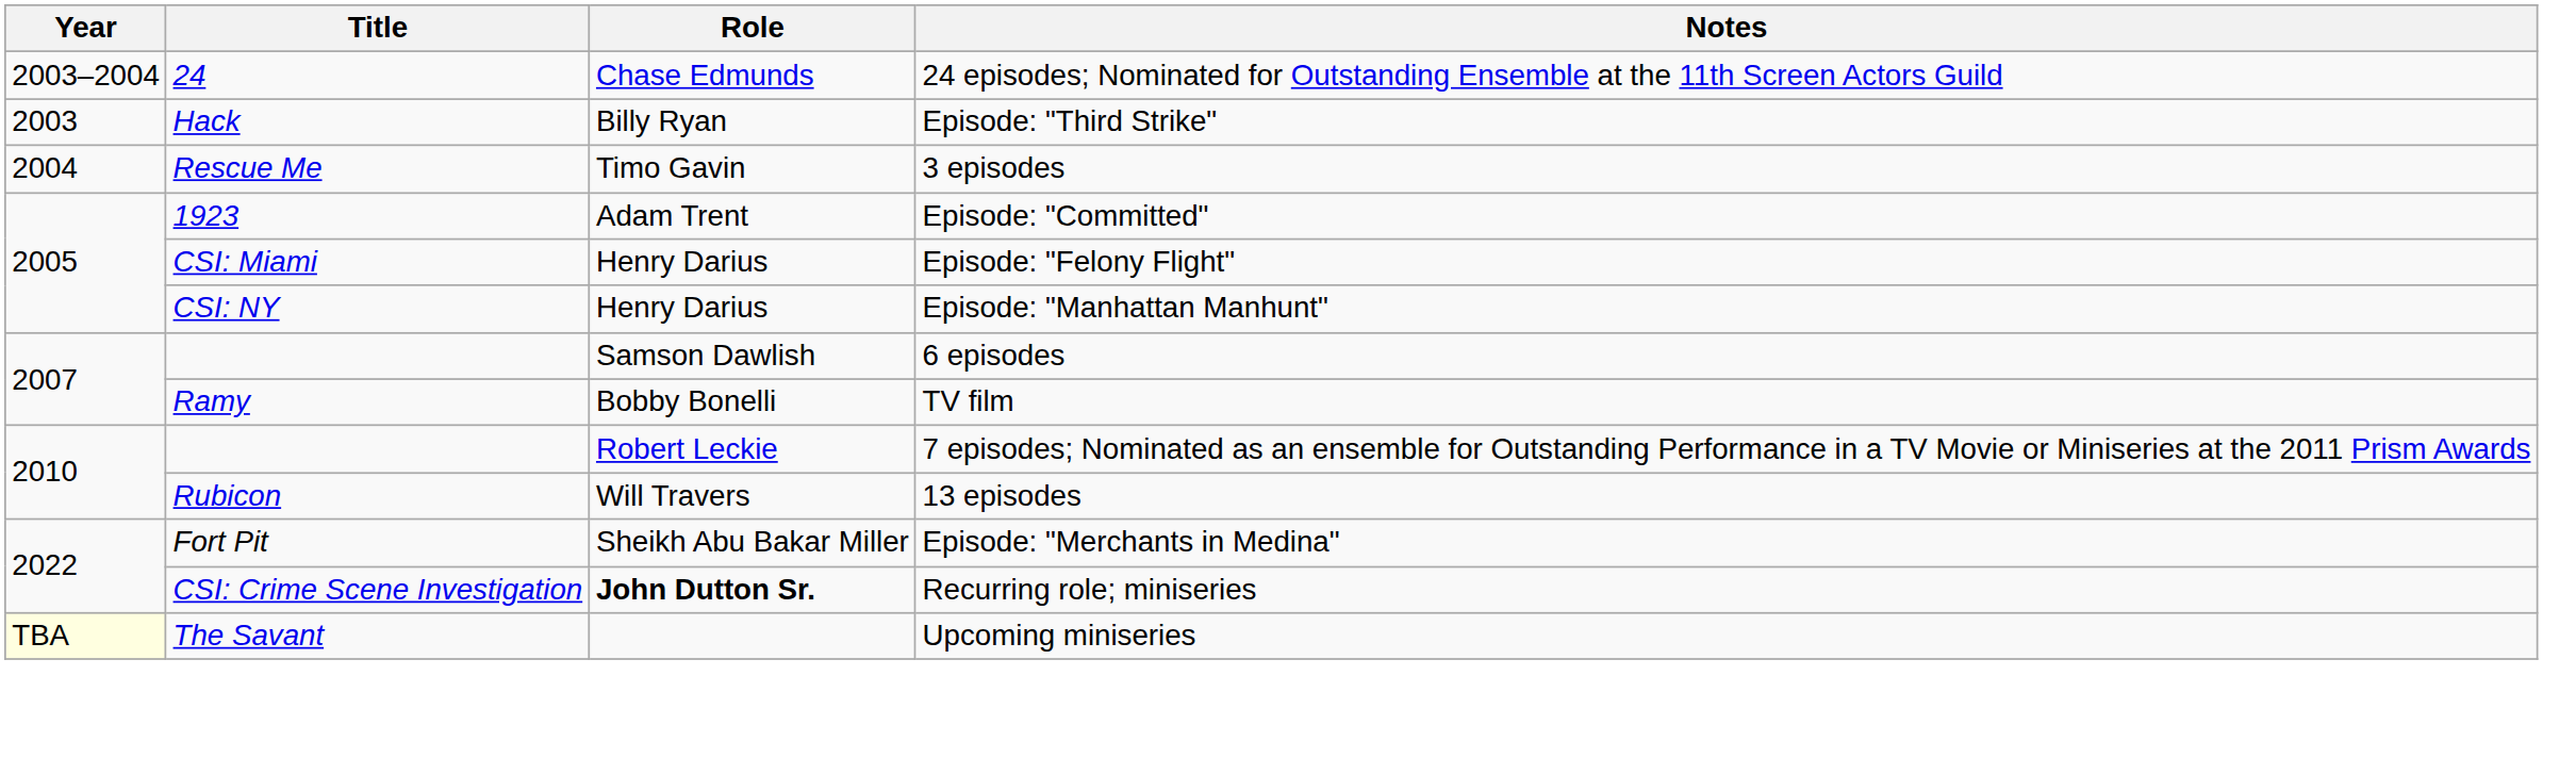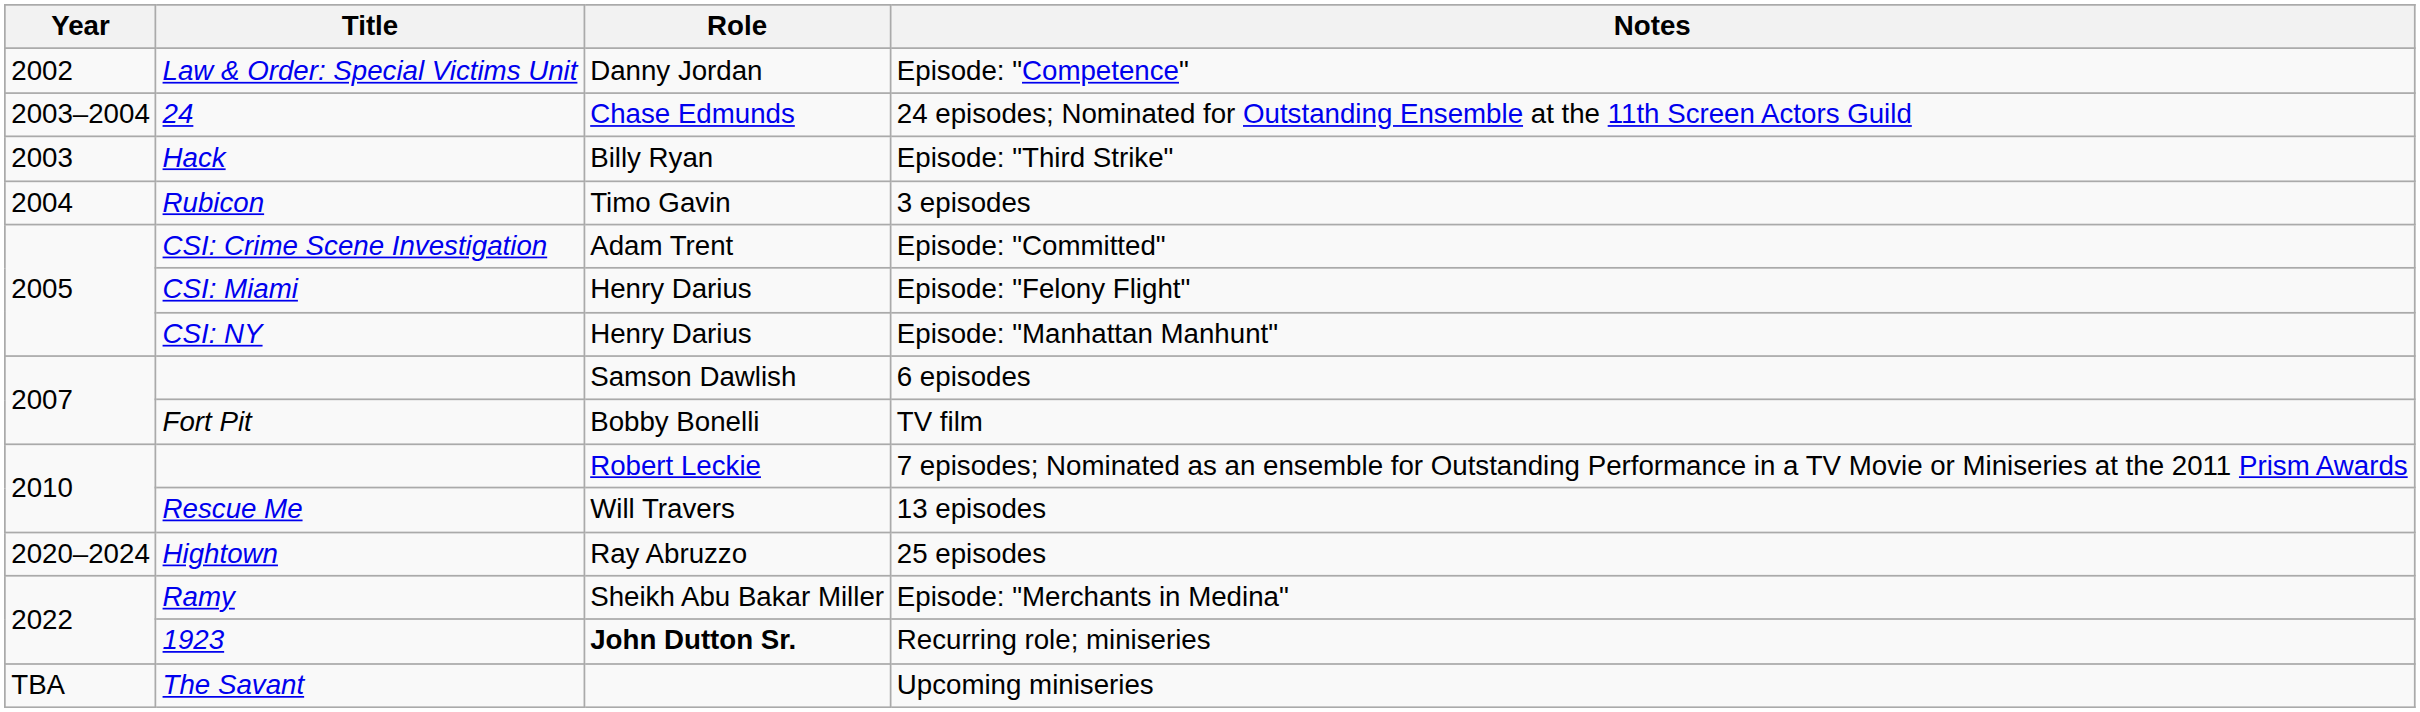+ row: 2002 | Law & Order: Special Victims Unit | Danny Jordan | Episode: "Competence"
3 episodes | Title: Rescue Me -> Rubicon
Episode: "Committed" | Title: 1923 -> CSI: Crime Scene Investigation
TV film | Title: Ramy -> Fort Pit
13 episodes | Title: Rubicon -> Rescue Me
+ row: 2020–2024 | Hightown | Ray Abruzzo | 25 episodes
Episode: "Merchants in Medina" | Title: Fort Pit -> Ramy
Recurring role; miniseries | Title: CSI: Crime Scene Investigation -> 1923
Upcoming miniseries | Year: lightyellow background -> no background
